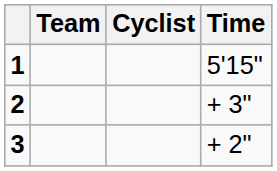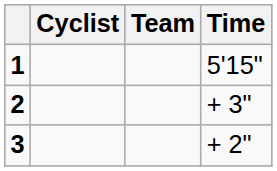columns swapped: Cyclist <-> Team
